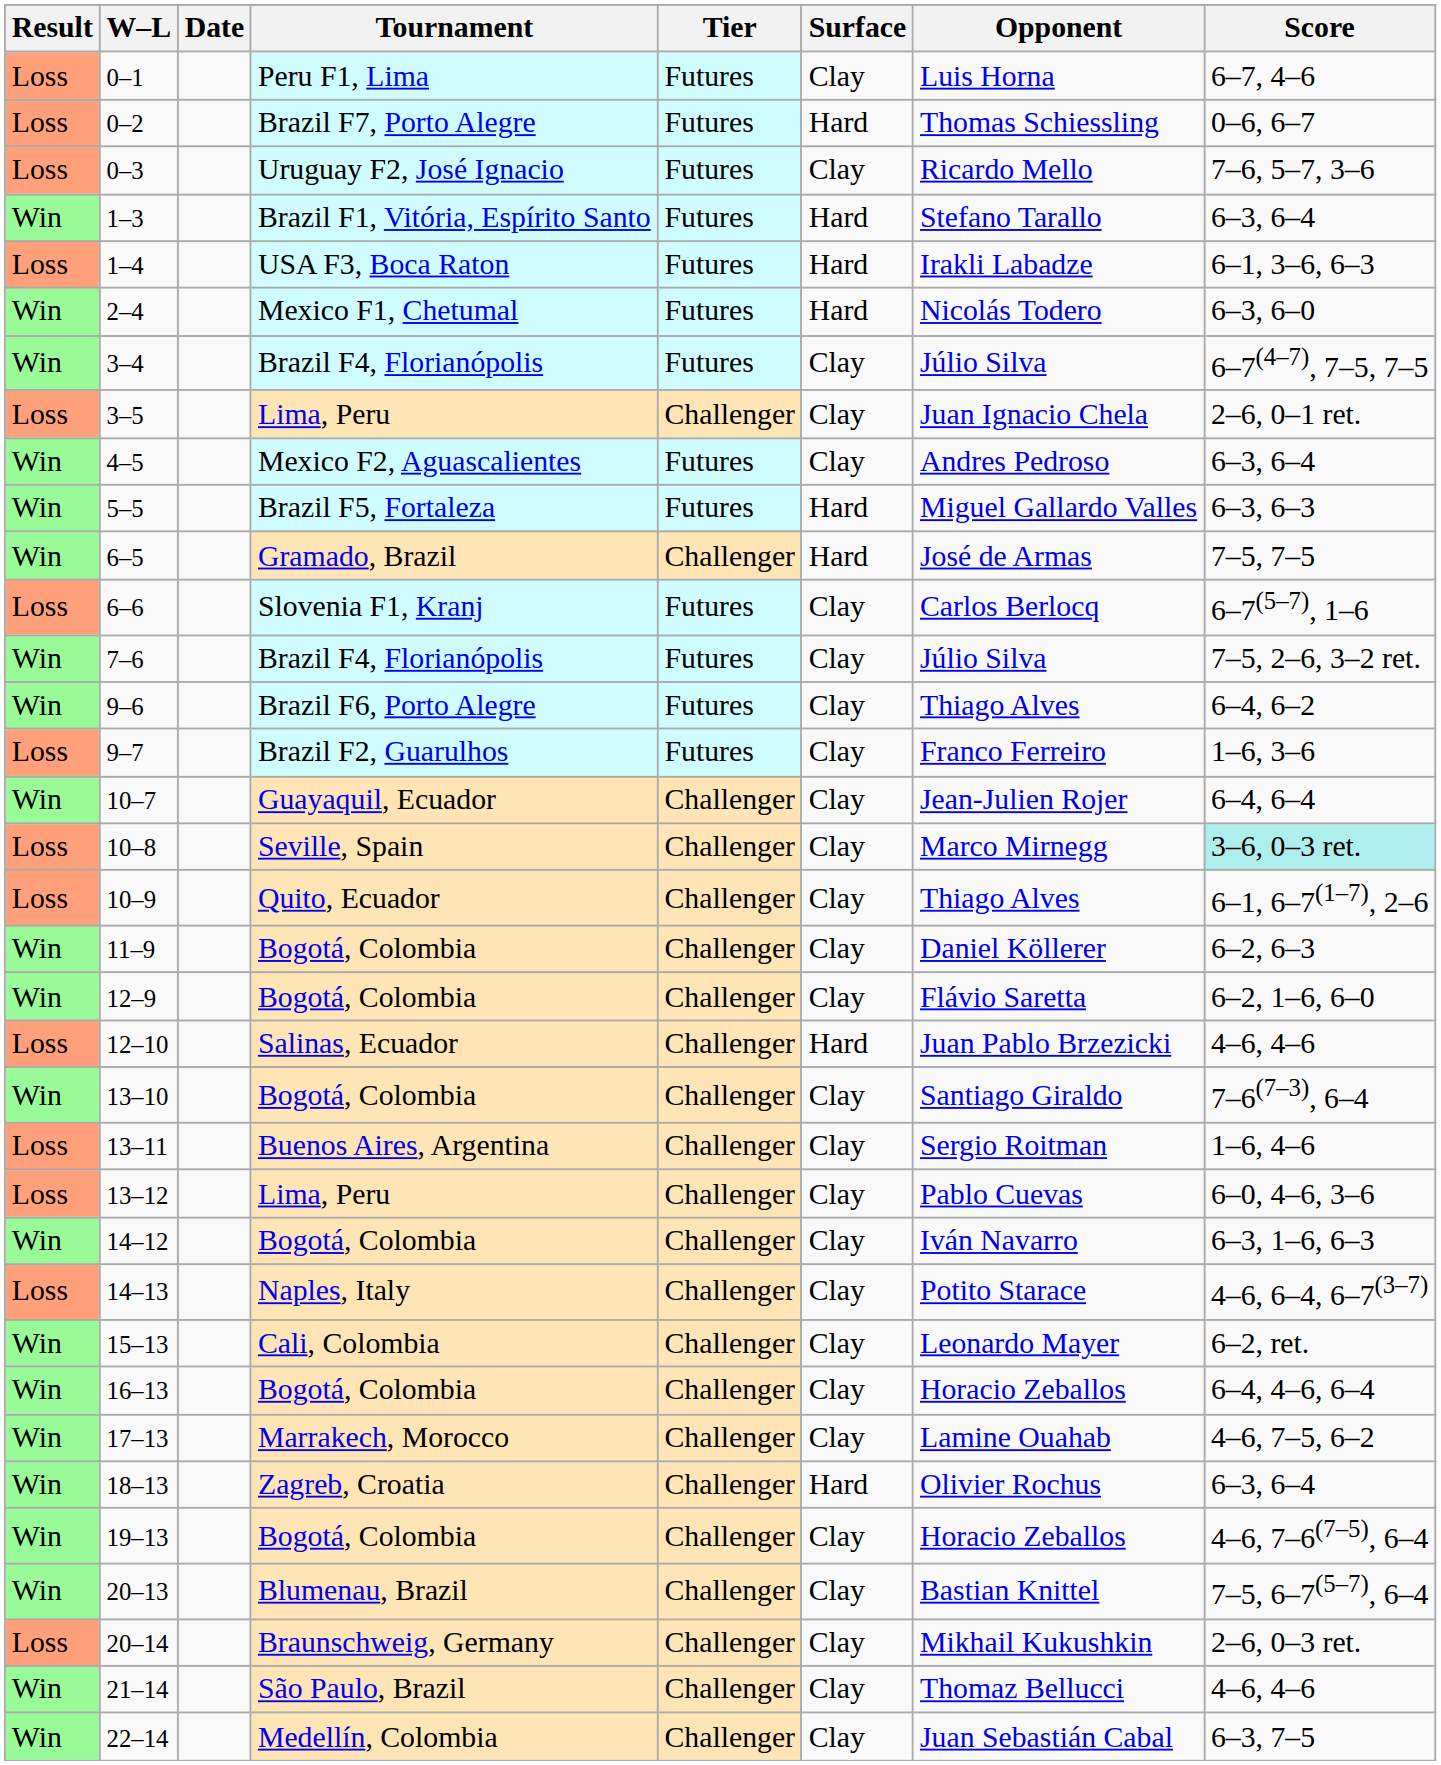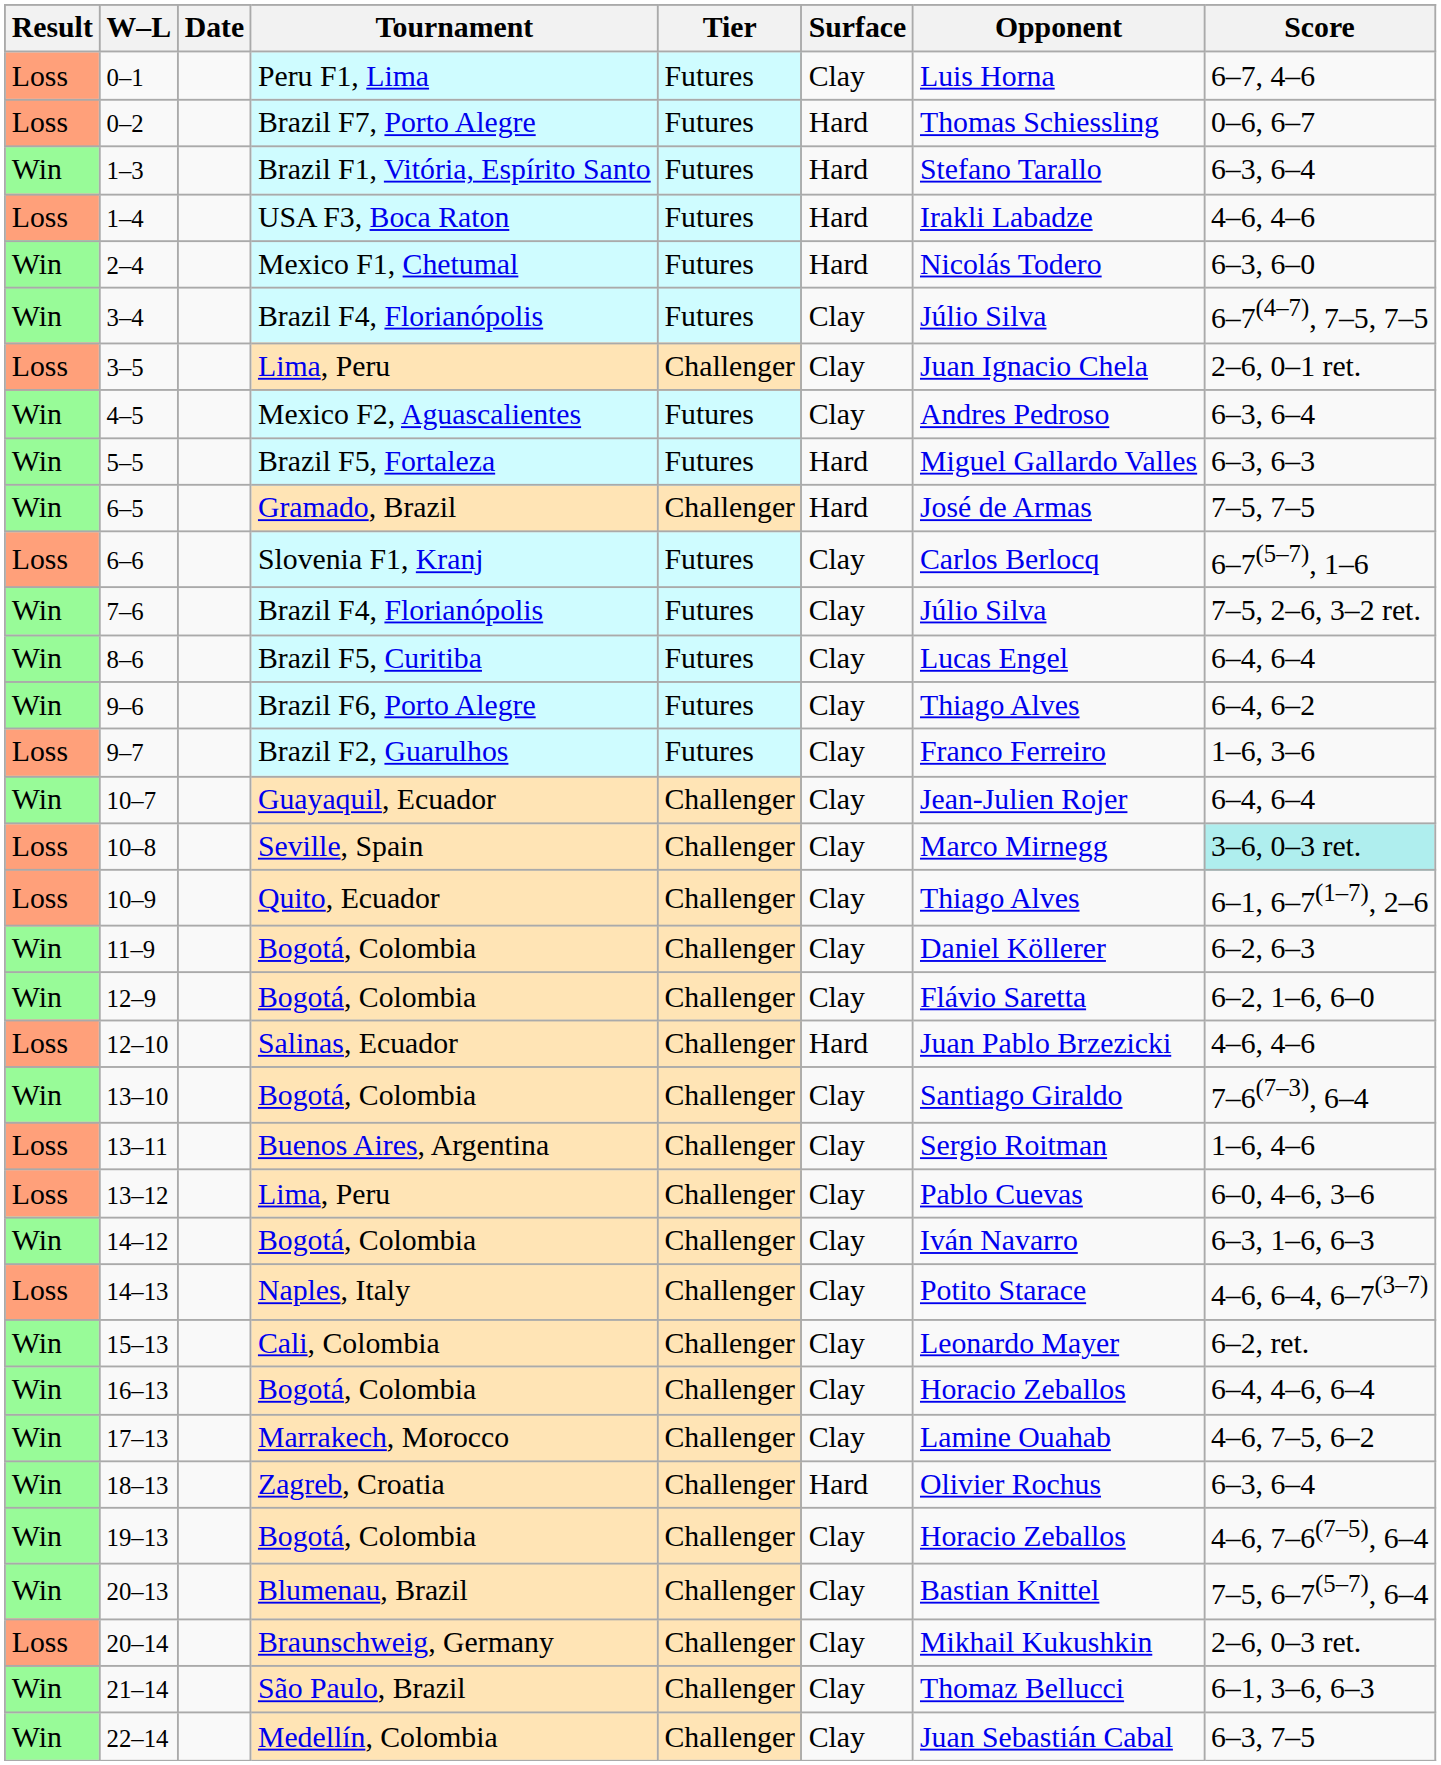- row: Loss | 0–3 | Uruguay F2, José Ignacio | Futures | Clay | Ricardo Mello | 7–6, 5–7, 3–6
1–4 | Score: 6–1, 3–6, 6–3 -> 4–6, 4–6
+ row: Win | 8–6 | Brazil F5, Curitiba | Futures | Clay | Lucas Engel | 6–4, 6–4
21–14 | Score: 4–6, 4–6 -> 6–1, 3–6, 6–3
